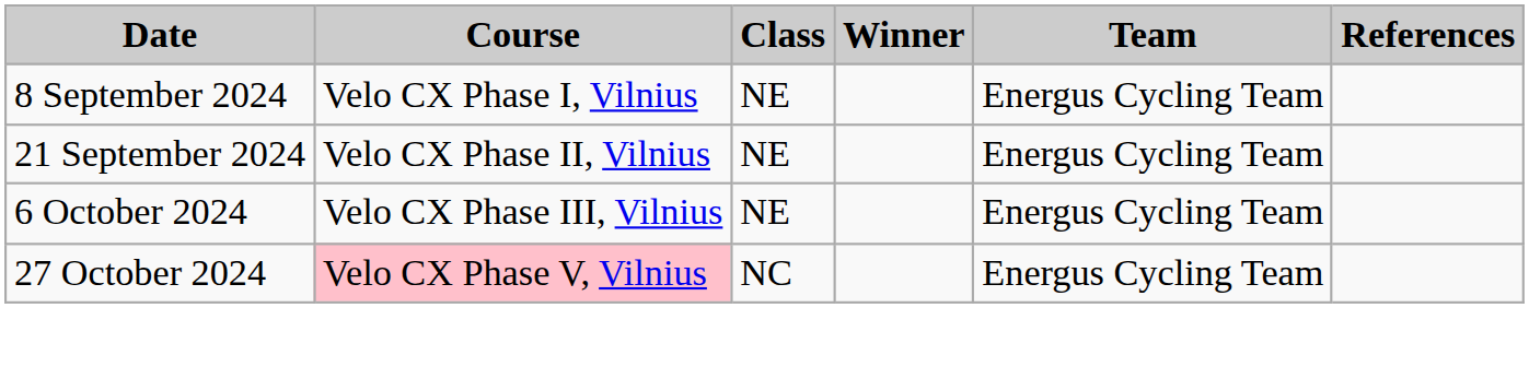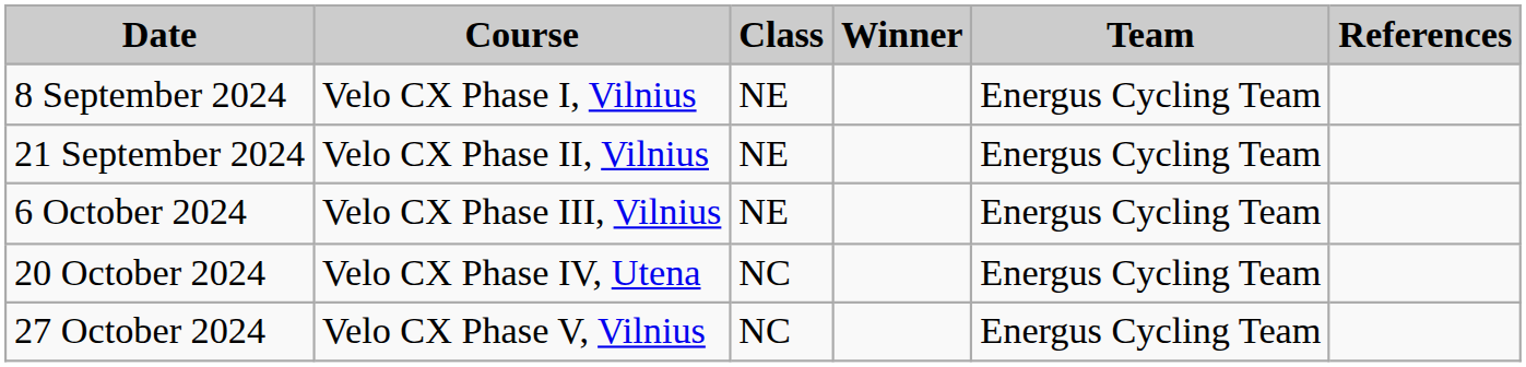+ row: 20 October 2024 | Velo CX Phase IV, Utena | NC | Energus Cycling Team
27 October 2024 | Course: pink background -> no background
